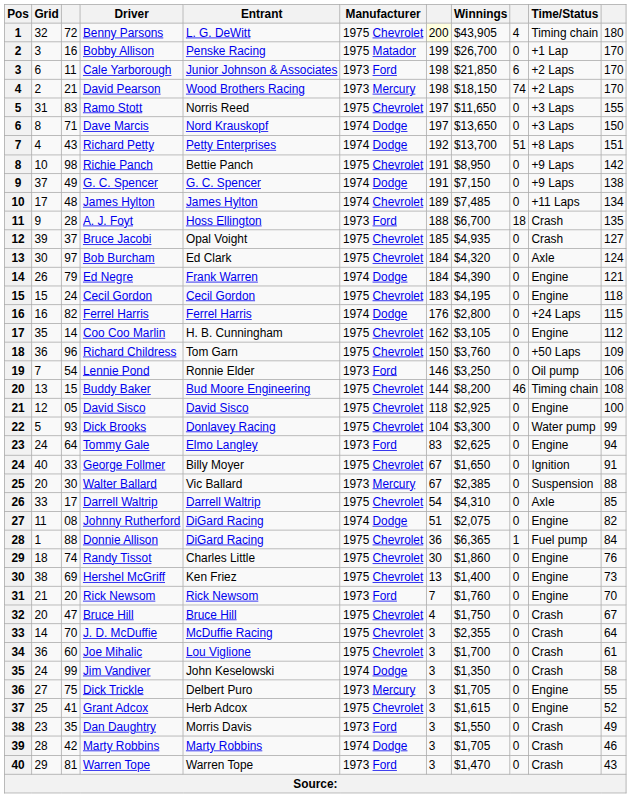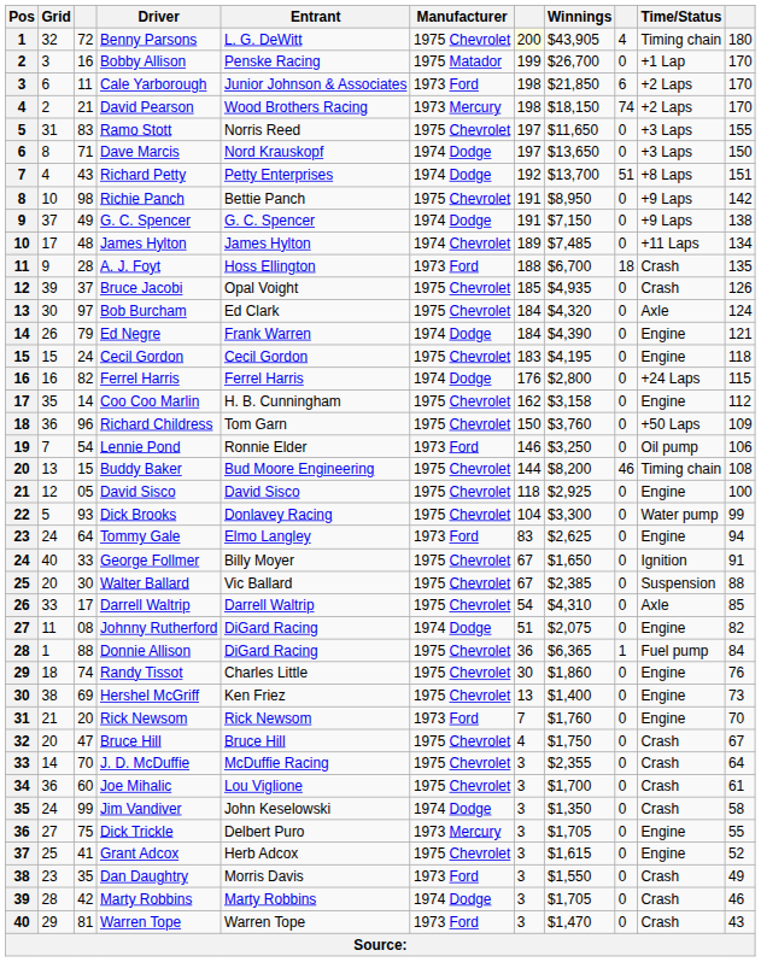Bruce Jacobi | column 11: 127 -> 126
Coo Coo Marlin | Winnings: $3,105 -> $3,158
Walter Ballard | Manufacturer: 1973 Mercury -> 1975 Chevrolet
